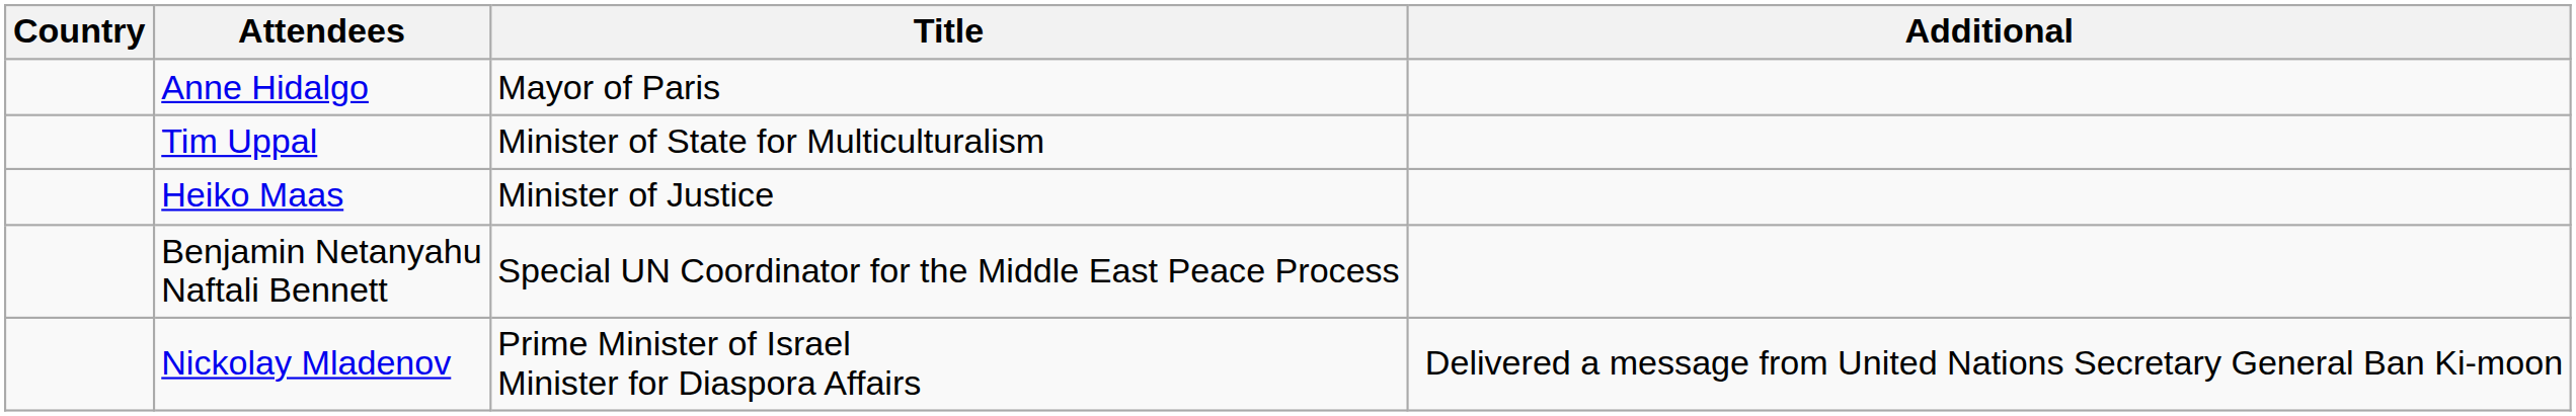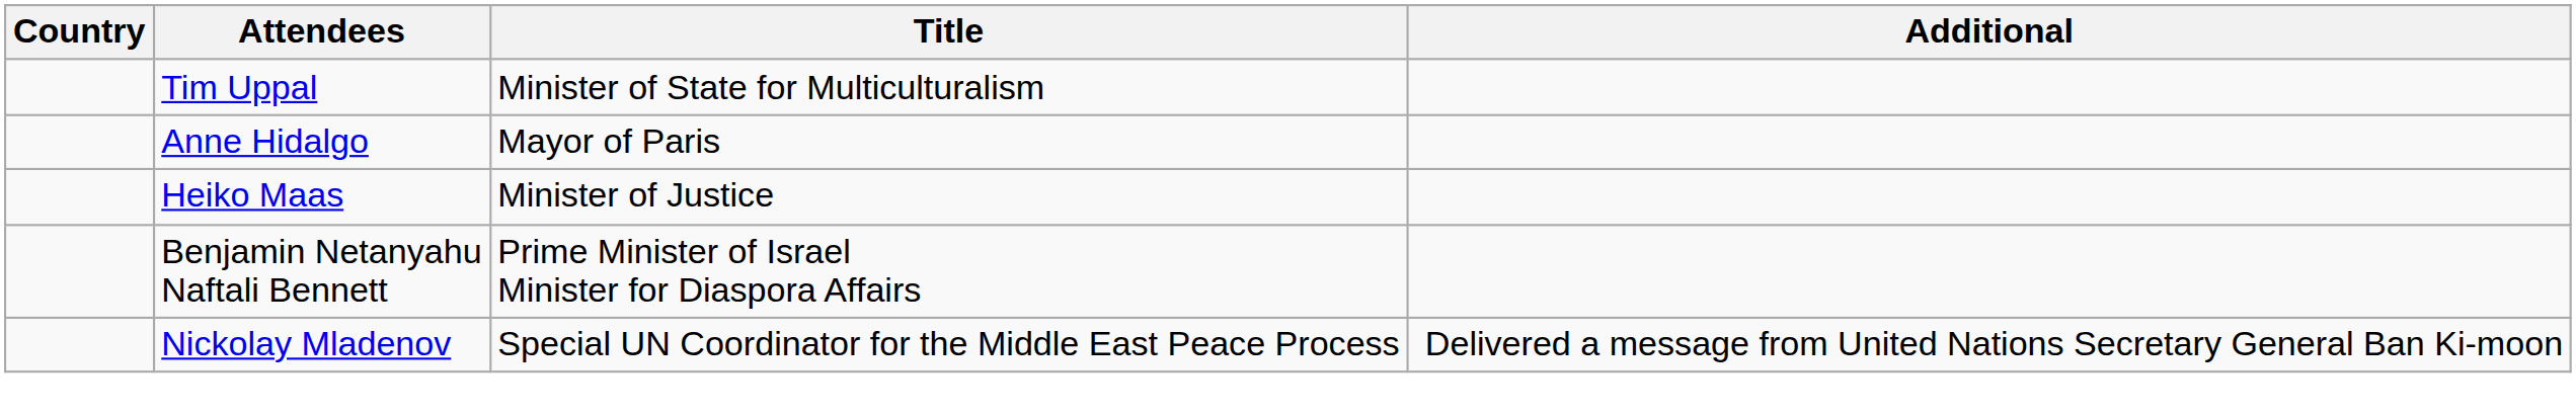rows swapped: Tim Uppal <-> Anne Hidalgo
Benjamin Netanyahu Naftali Bennett | Title: Special UN Coordinator for the Middle East Peace Process -> Prime Minister of Israel Minister for Diaspora Affairs
Nickolay Mladenov | Title: Prime Minister of Israel Minister for Diaspora Affairs -> Special UN Coordinator for the Middle East Peace Process
